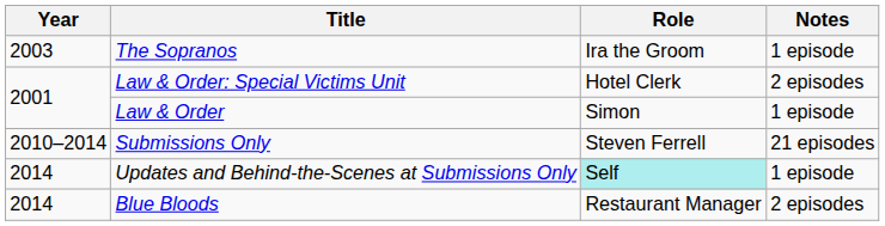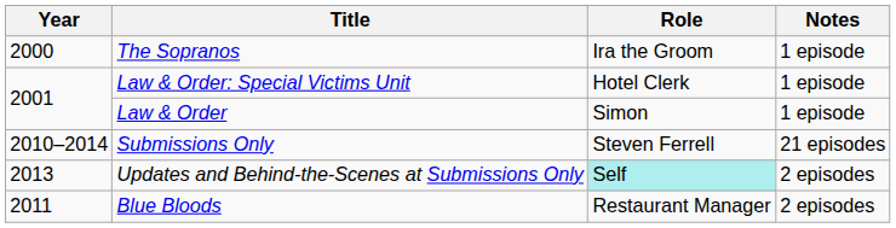The Sopranos | Year: 2003 -> 2000
Law & Order: Special Victims Unit | Notes: 2 episodes -> 1 episode
Updates and Behind-the-Scenes at Submissions Only | Year: 2014 -> 2013
Updates and Behind-the-Scenes at Submissions Only | Notes: 1 episode -> 2 episodes
Blue Bloods | Year: 2014 -> 2011
